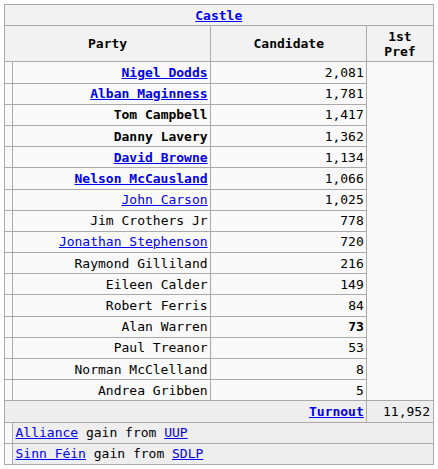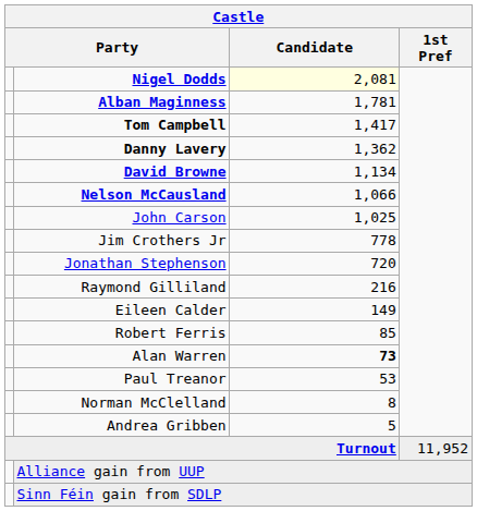Nigel Dodds | Candidate: no background -> lightyellow background
Robert Ferris | Candidate: 84 -> 85
